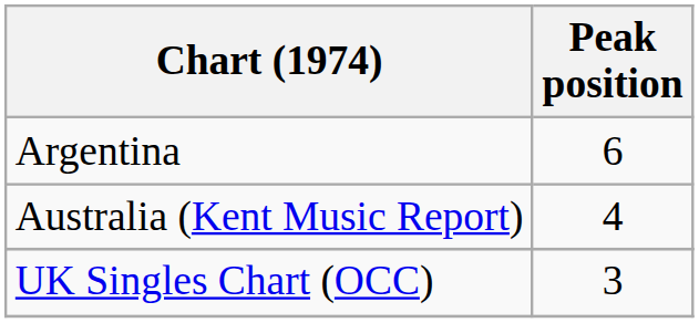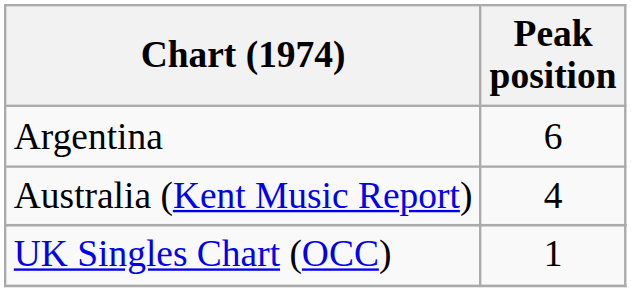UK Singles Chart (OCC) | Peak position: 3 -> 1
